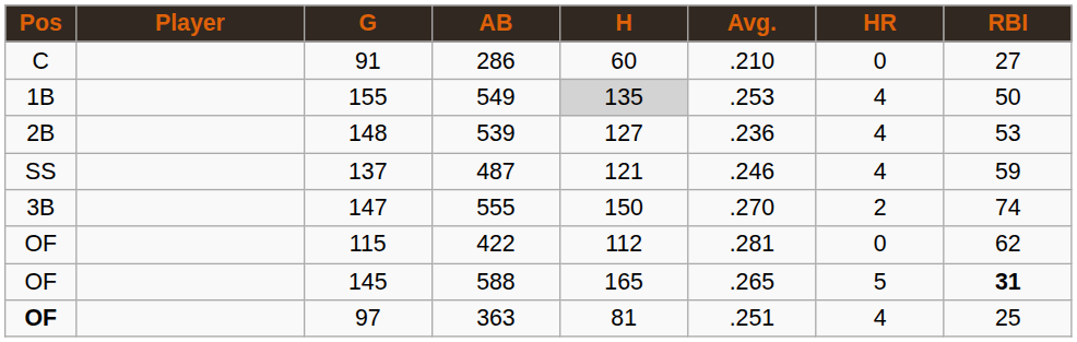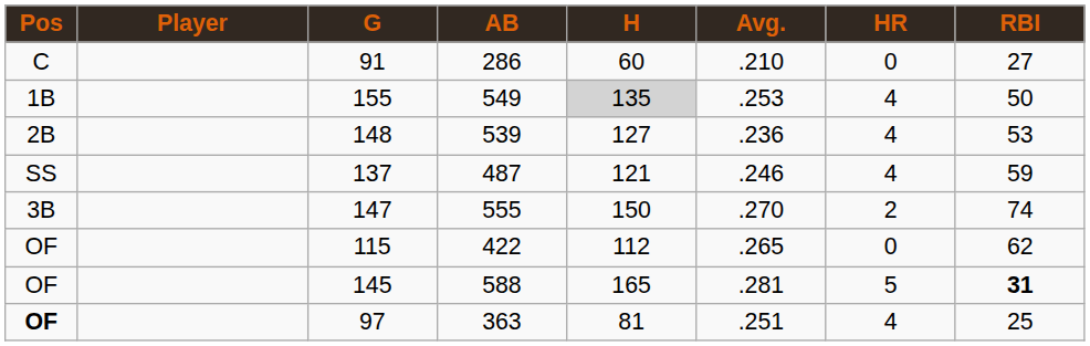422 | Avg.: .281 -> .265
588 | Avg.: .265 -> .281
